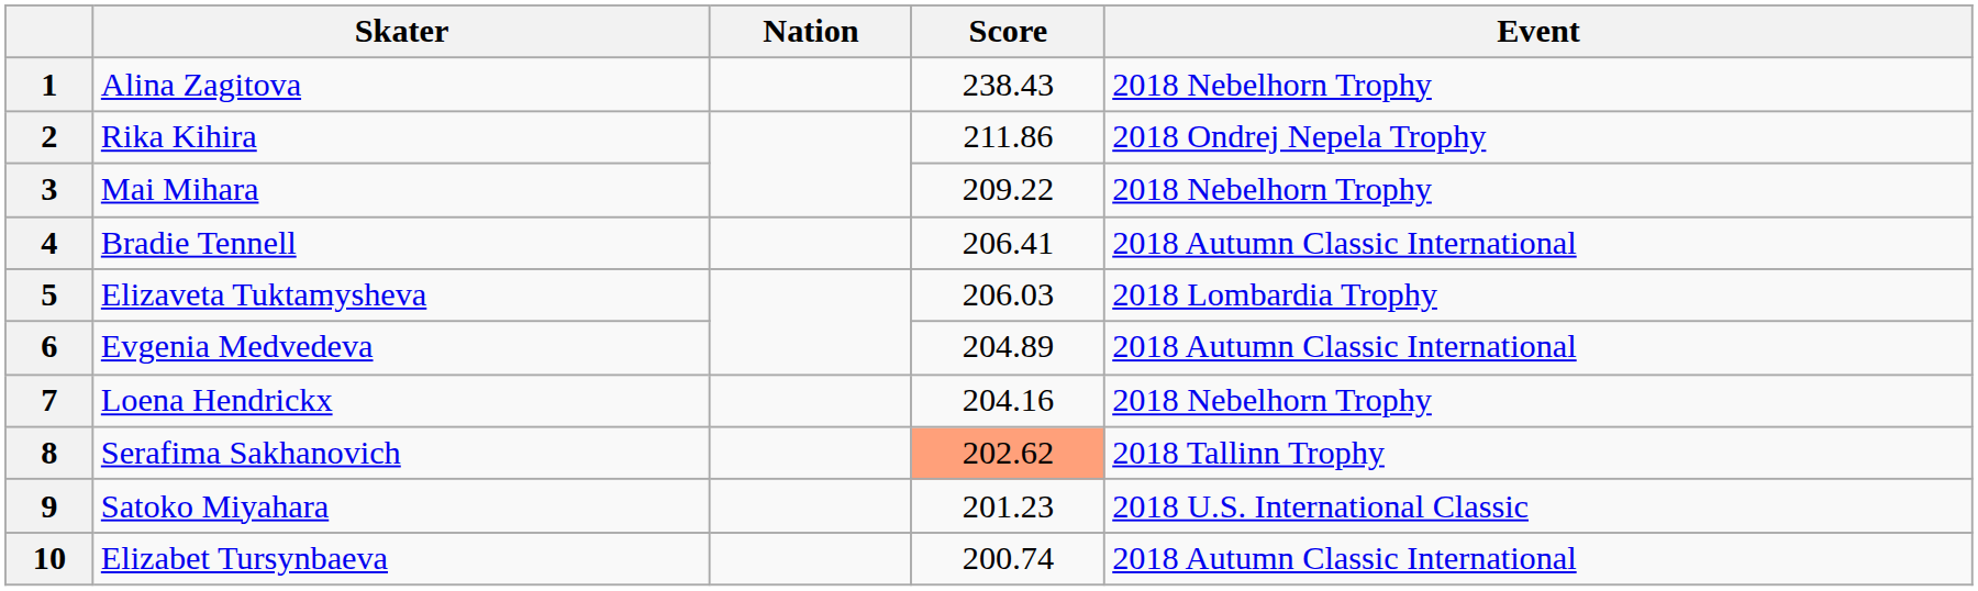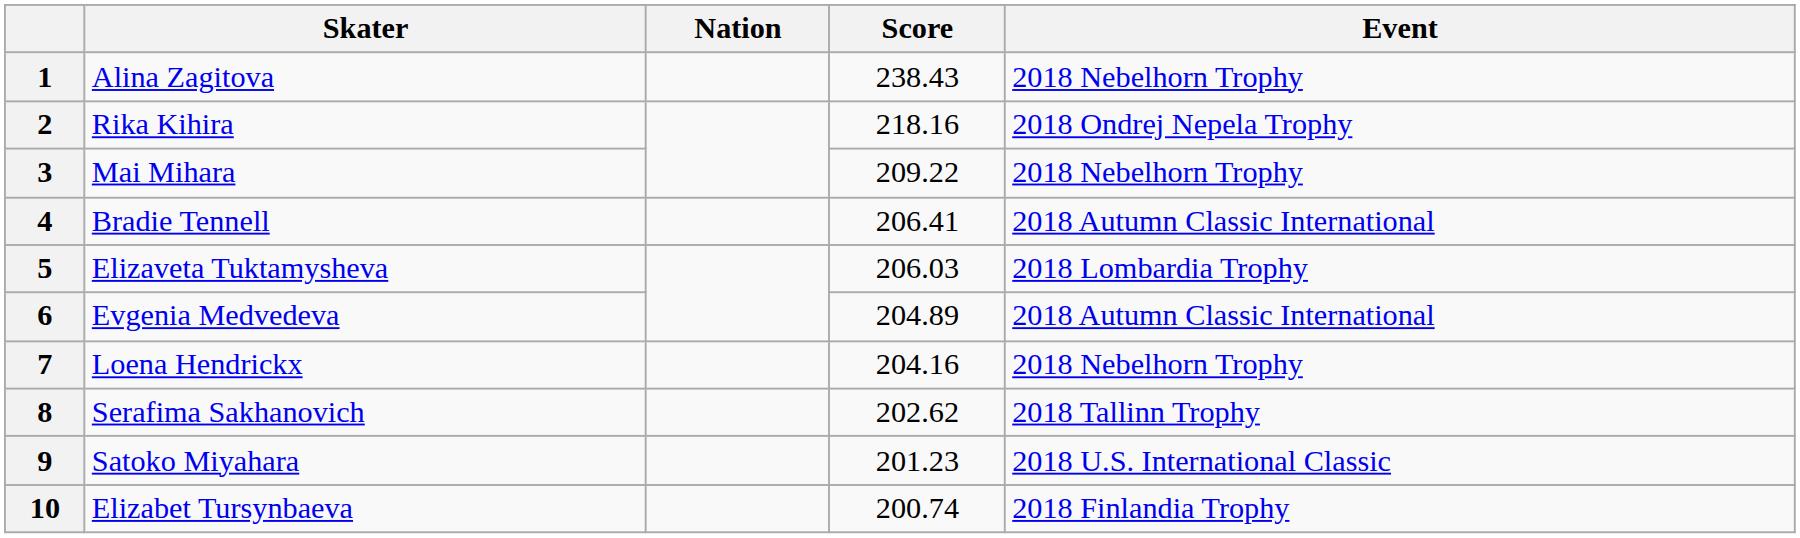2 | Score: 211.86 -> 218.16
8 | Score: lightsalmon background -> no background
10 | Event: 2018 Autumn Classic International -> 2018 Finlandia Trophy
